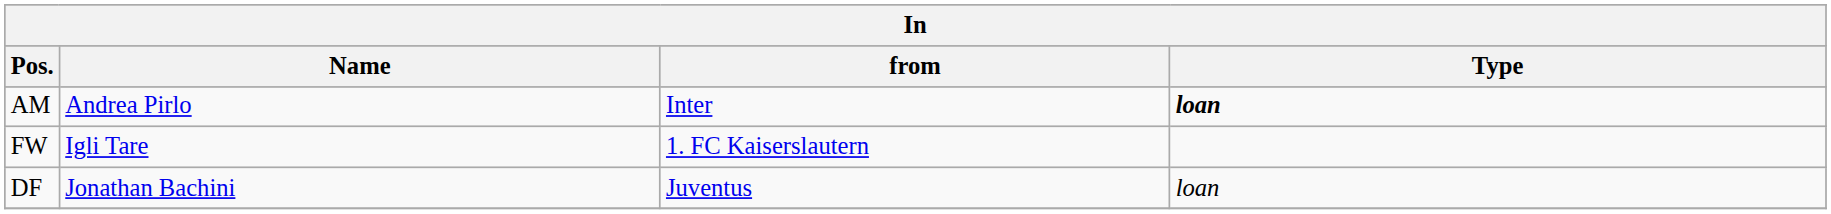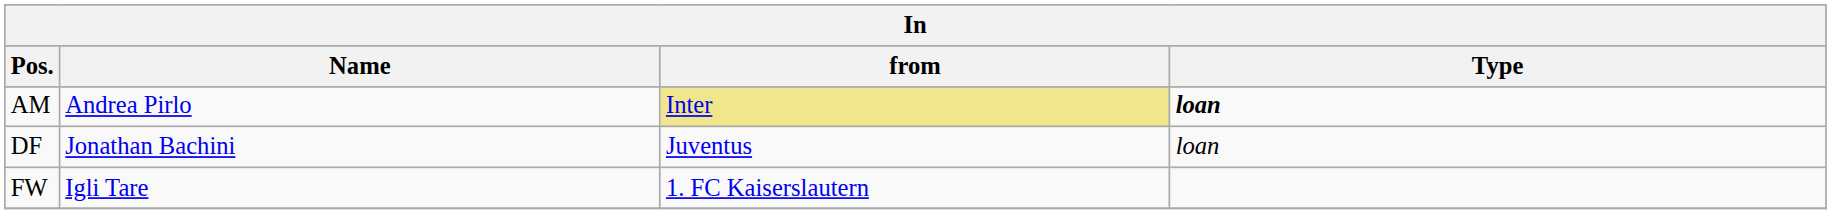AM | from: no background -> khaki background
rows swapped: DF <-> FW
